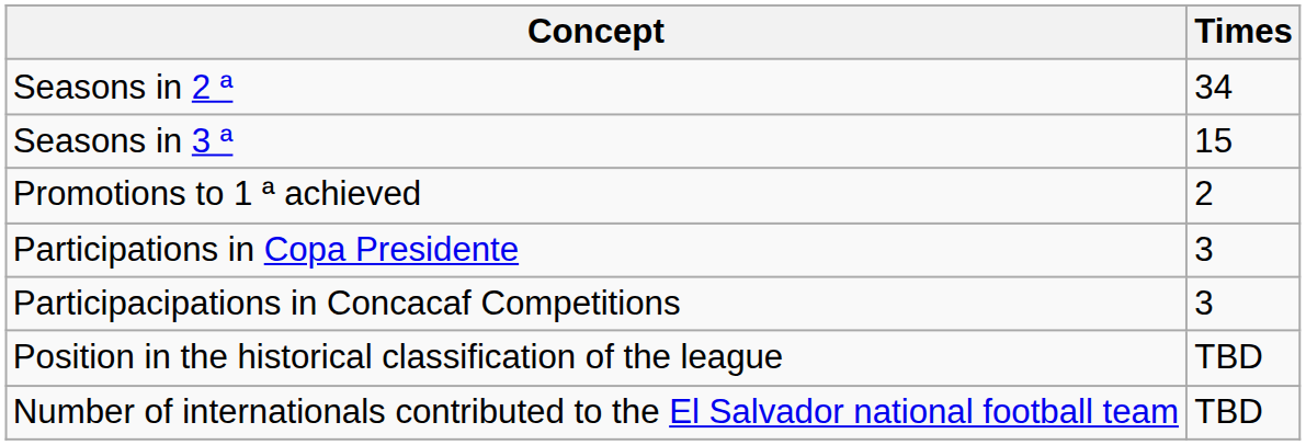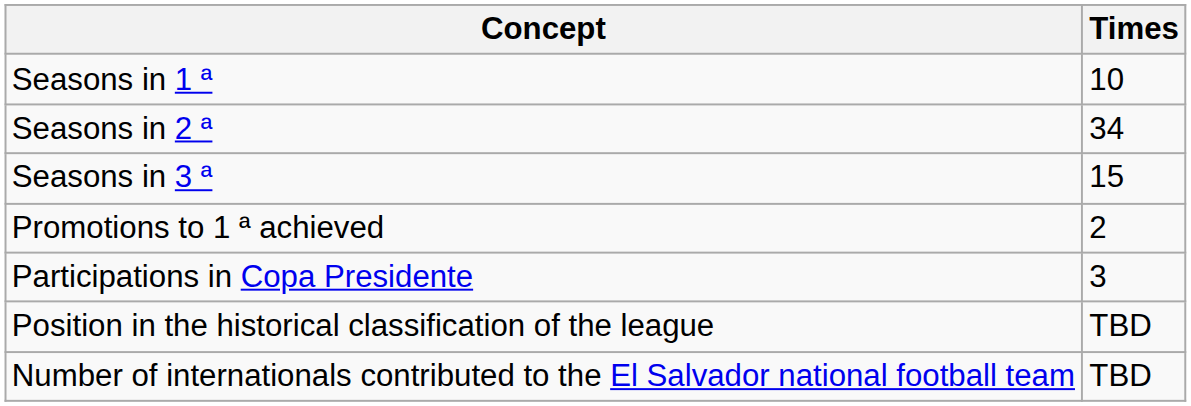+ row: Seasons in 1 ª | 10
- row: Participacipations in Concacaf Competitions | 3
